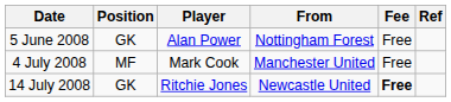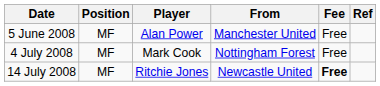5 June 2008 | Position: GK -> MF
5 June 2008 | From: Nottingham Forest -> Manchester United
4 July 2008 | From: Manchester United -> Nottingham Forest
14 July 2008 | Position: GK -> MF
